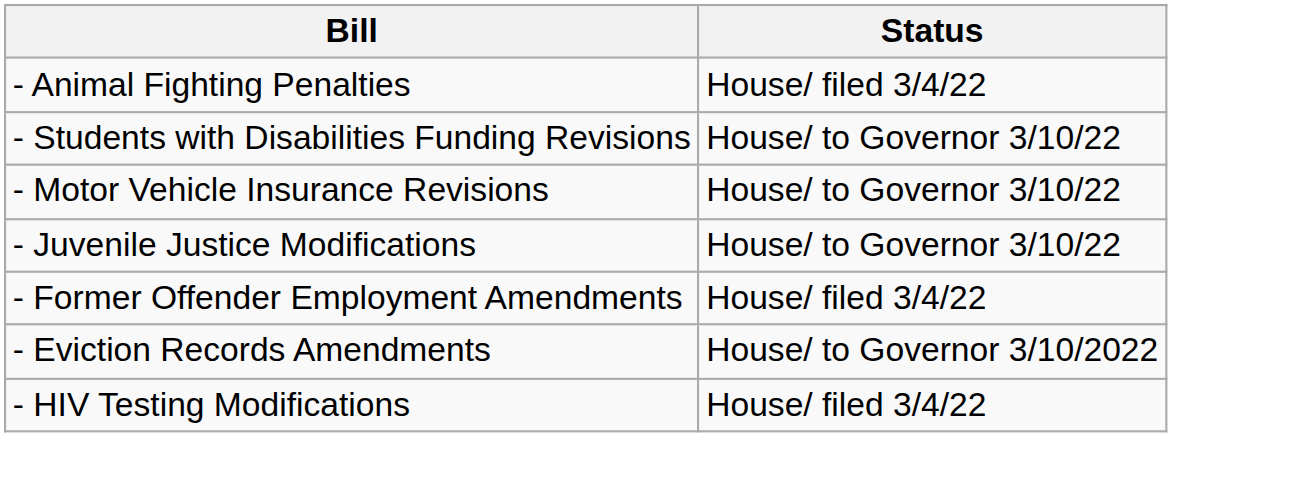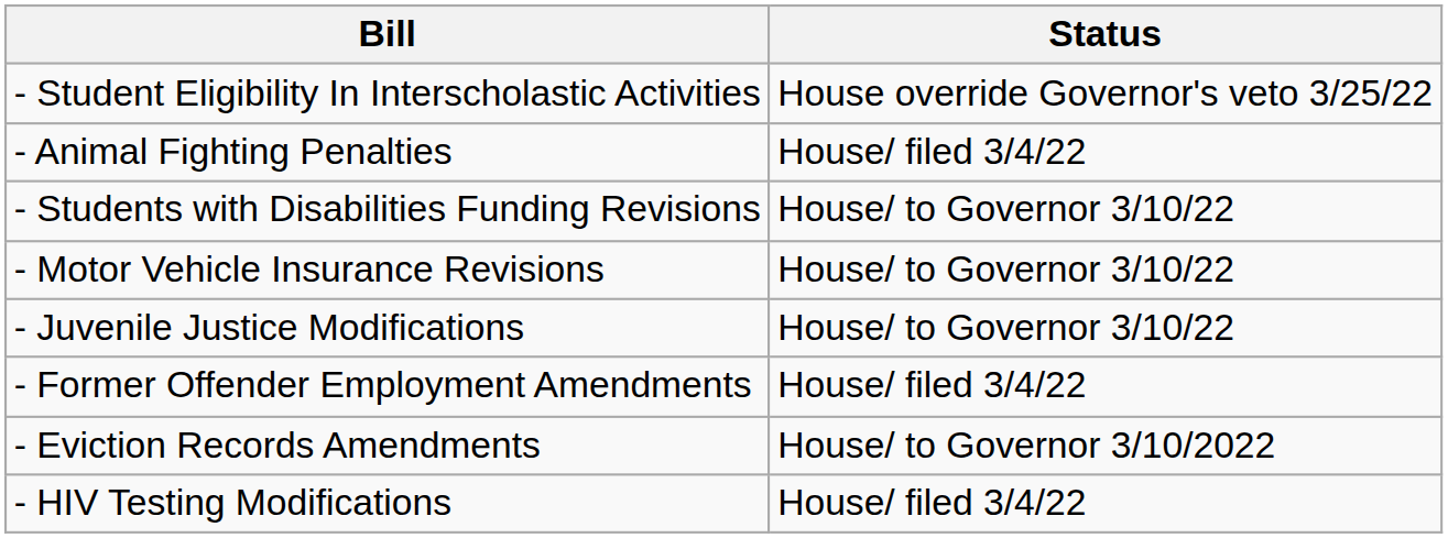+ row: - Student Eligibility In Interscholastic Activities | House override Governor's veto 3/25/22
